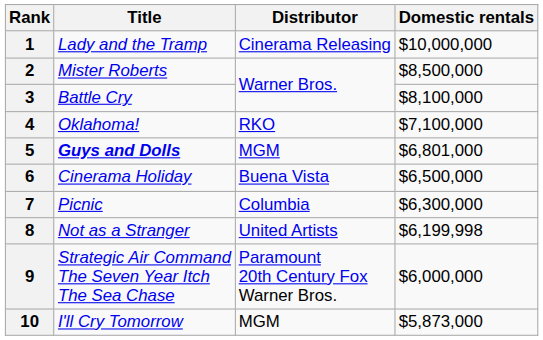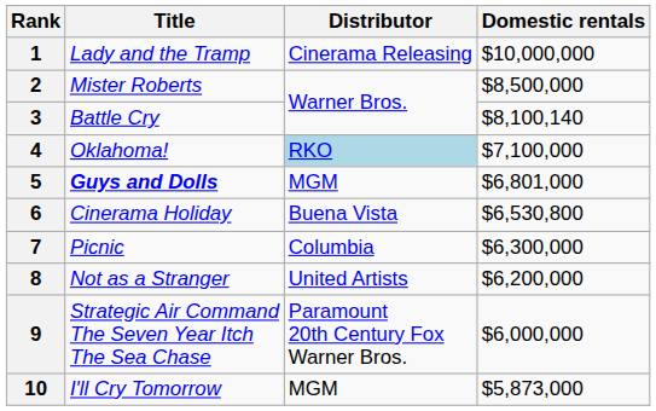3 | Domestic rentals: $8,100,000 -> $8,100,140
4 | Distributor: no background -> lightblue background
6 | Domestic rentals: $6,500,000 -> $6,530,800
8 | Domestic rentals: $6,199,998 -> $6,200,000
